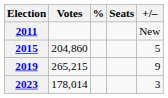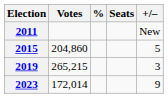2019 | +/–: 9 -> 3
2023 | Votes: 178,014 -> 172,014
2023 | +/–: 3 -> 9
